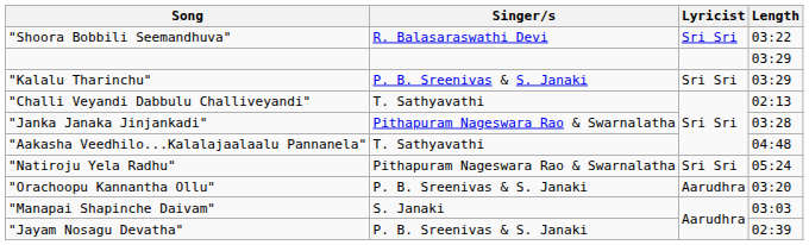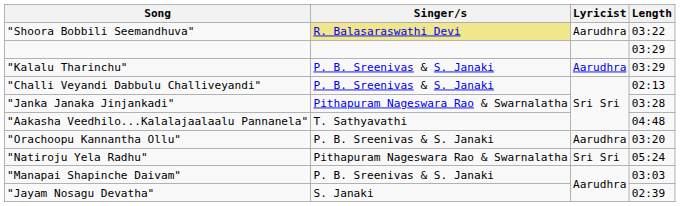"Shoora Bobbili Seemandhuva" | Singer/s: no background -> khaki background
"Shoora Bobbili Seemandhuva" | Lyricist: Sri Sri -> Aarudhra
"Kalalu Tharinchu" | Lyricist: Sri Sri -> Aarudhra
"Challi Veyandi Dabbulu Challiveyandi" | Singer/s: T. Sathyavathi -> P. B. Sreenivas & S. Janaki
rows swapped: "Orachoopu Kannantha Ollu" <-> "Natiroju Yela Radhu"
"Manapai Shapinche Daivam" | Singer/s: S. Janaki -> P. B. Sreenivas & S. Janaki
"Jayam Nosagu Devatha" | Singer/s: P. B. Sreenivas & S. Janaki -> S. Janaki
